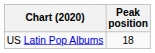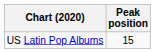US Latin Pop Albums | Peak position: 18 -> 15
